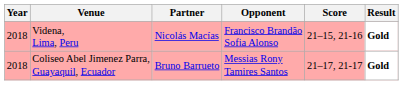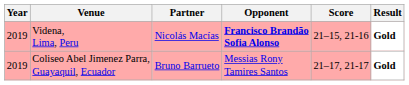Videna, Lima, Peru | Year: 2018 -> 2019
Videna, Lima, Peru | Opponent: normal -> bold
Coliseo Abel Jimenez Parra, Guayaquil, Ecuador | Year: 2018 -> 2019
